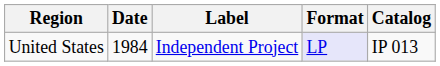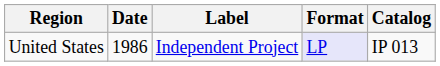United States | Date: 1984 -> 1986
